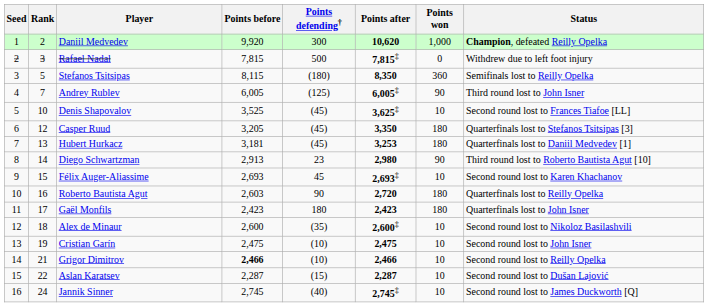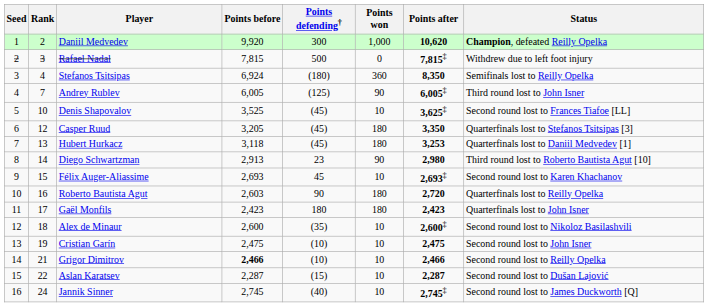columns swapped: Points won <-> Points after
Stefanos Tsitsipas | Rank: 5 -> 4
Stefanos Tsitsipas | Points before: 8,115 -> 6,924
Hubert Hurkacz | Points before: 3,181 -> 3,118
